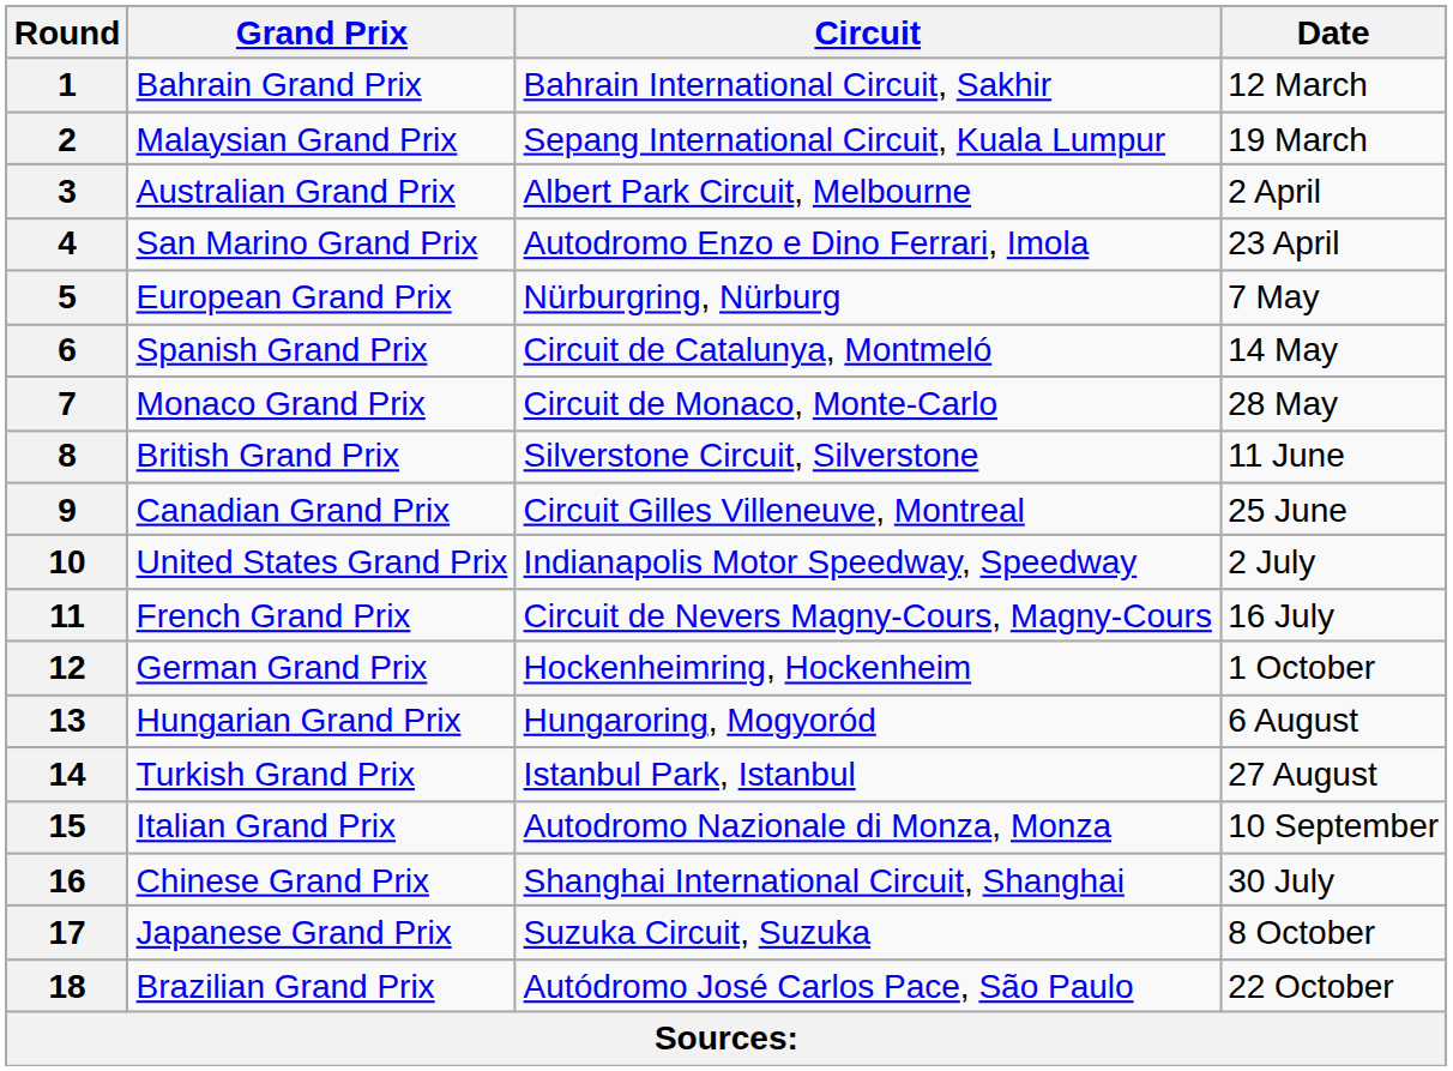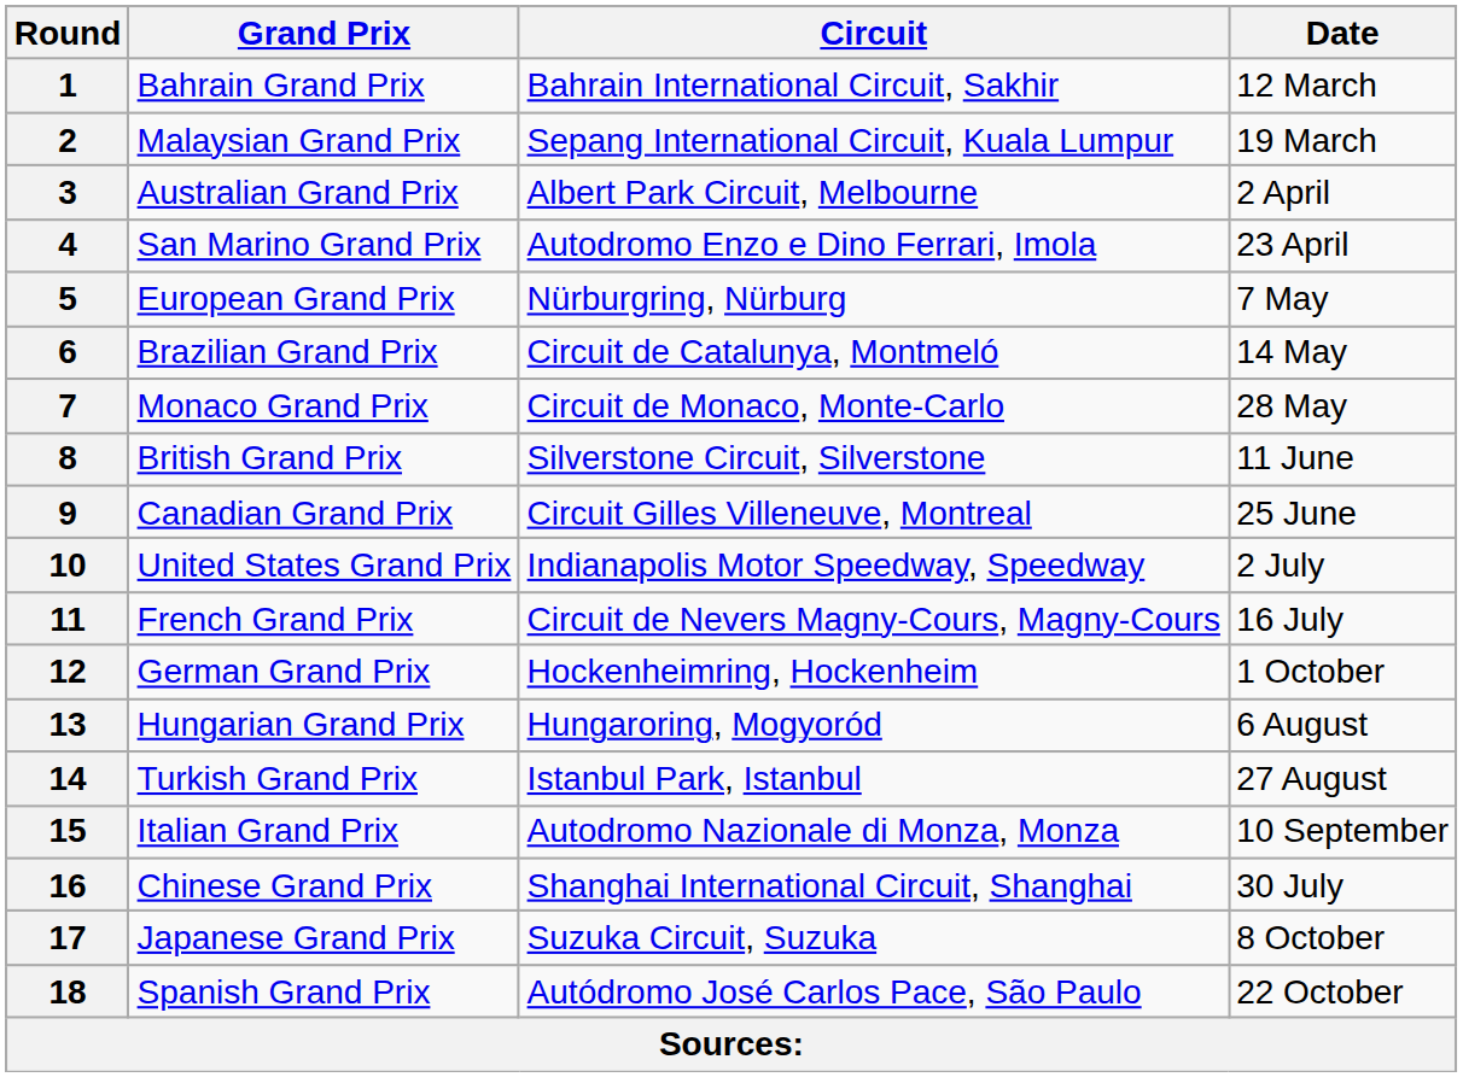6 | Grand Prix: Spanish Grand Prix -> Brazilian Grand Prix
18 | Grand Prix: Brazilian Grand Prix -> Spanish Grand Prix
